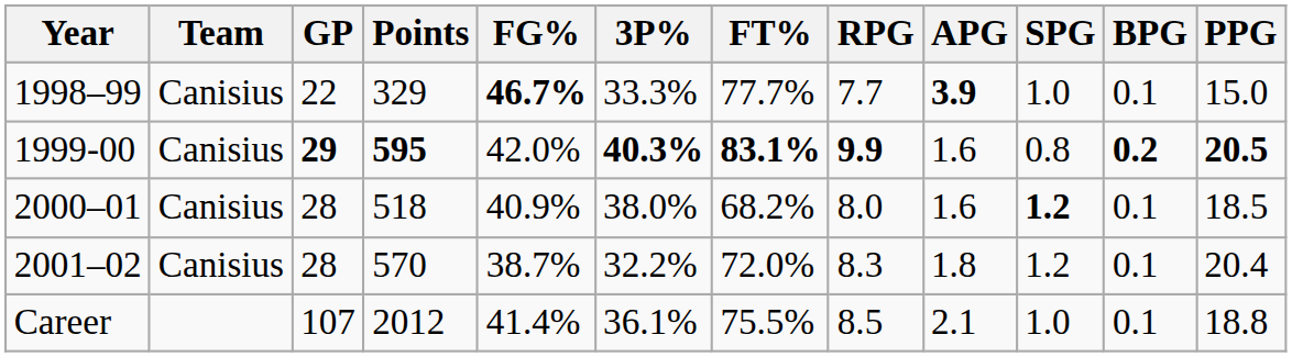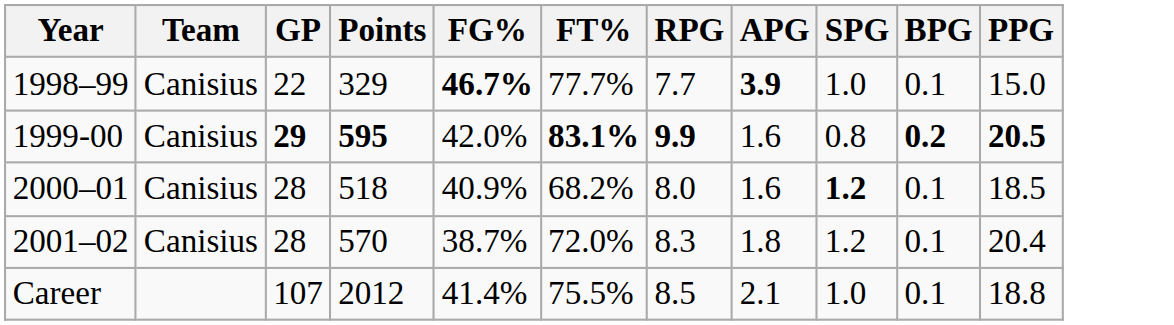- column: 3P% | 33.3% | 40.3% | 38.0% | 32.2% | 36.1%
